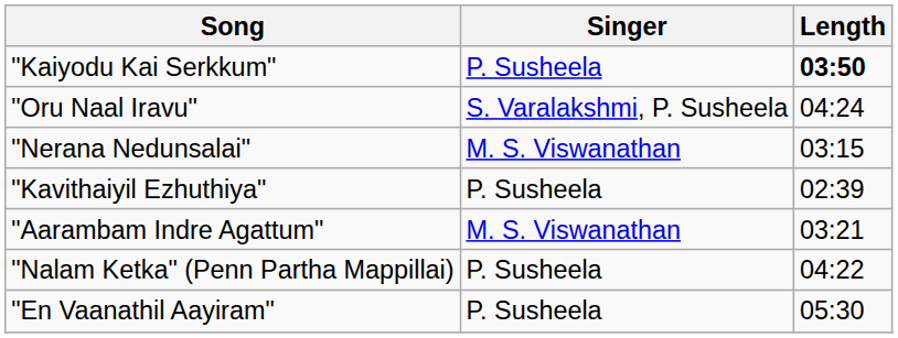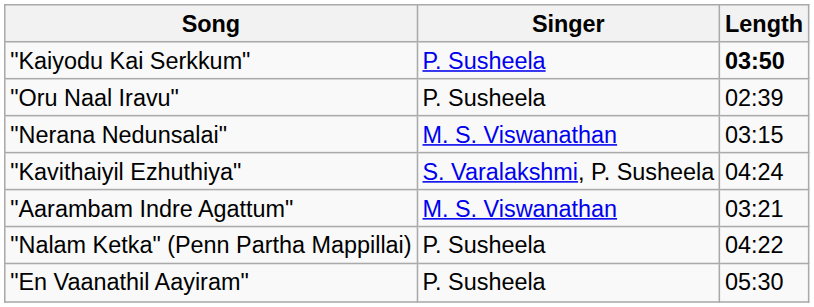"Oru Naal Iravu" | Singer: S. Varalakshmi, P. Susheela -> P. Susheela
"Oru Naal Iravu" | Length: 04:24 -> 02:39
"Kavithaiyil Ezhuthiya" | Singer: P. Susheela -> S. Varalakshmi, P. Susheela
"Kavithaiyil Ezhuthiya" | Length: 02:39 -> 04:24
